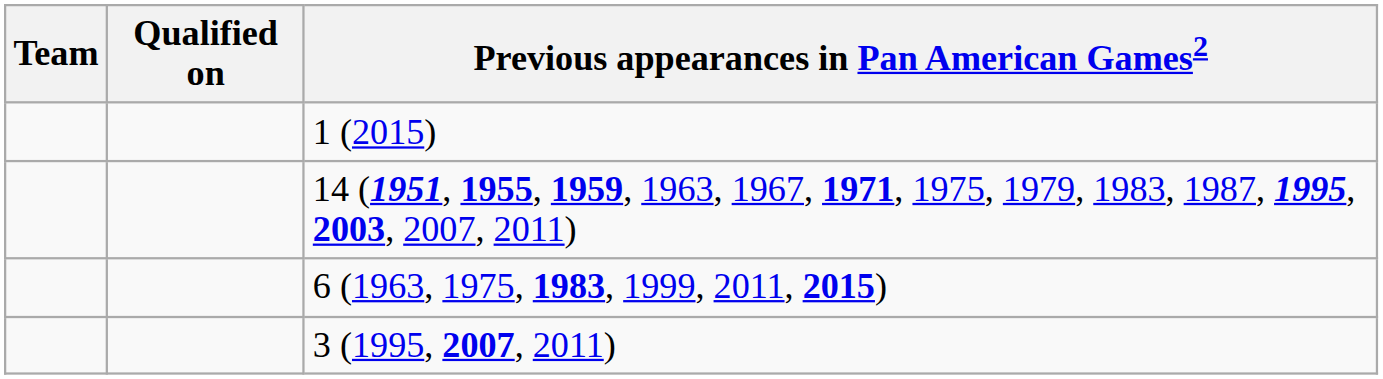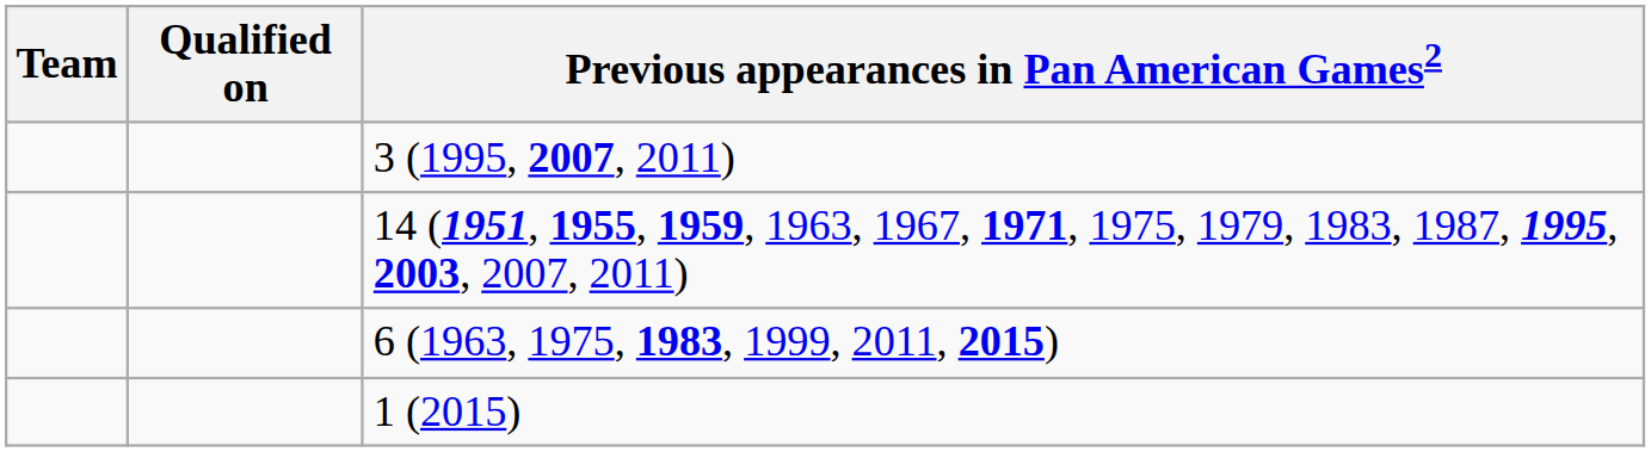rows swapped: 1 (2015) <-> 3 (1995, 2007, 2011)
